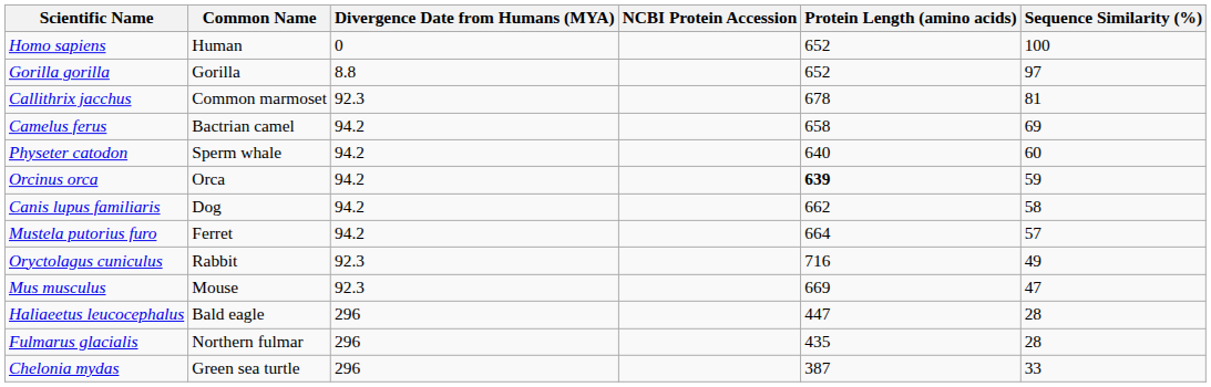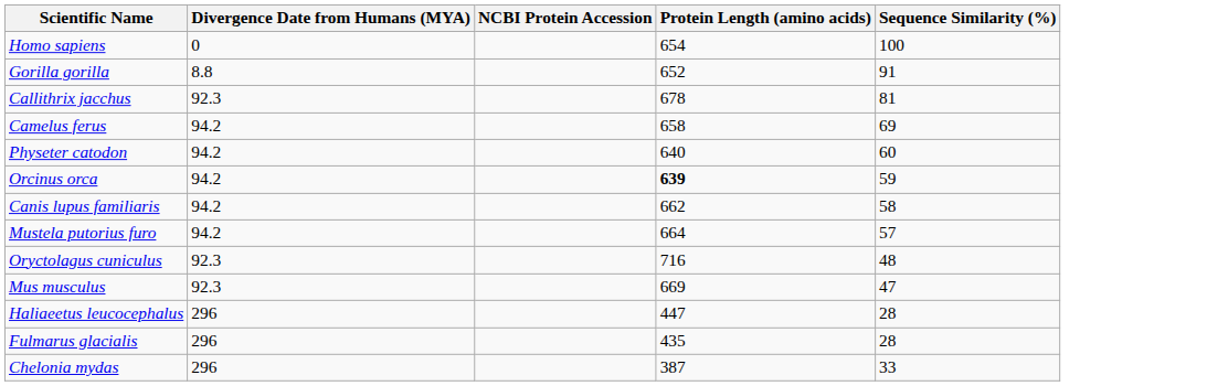- column: Common Name | Human | Gorilla | Common marmoset | Bactrian camel | Sperm whale | Orca | Dog | Ferret | Rabbit | Mouse | Bald eagle | Northern fulmar | Green sea turtle
Homo sapiens | Protein Length (amino acids): 652 -> 654
Gorilla gorilla | Sequence Similarity (%): 97 -> 91
Oryctolagus cuniculus | Sequence Similarity (%): 49 -> 48
